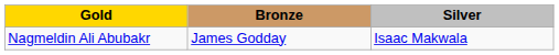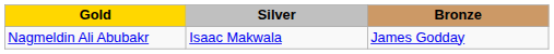columns swapped: Silver <-> Bronze
